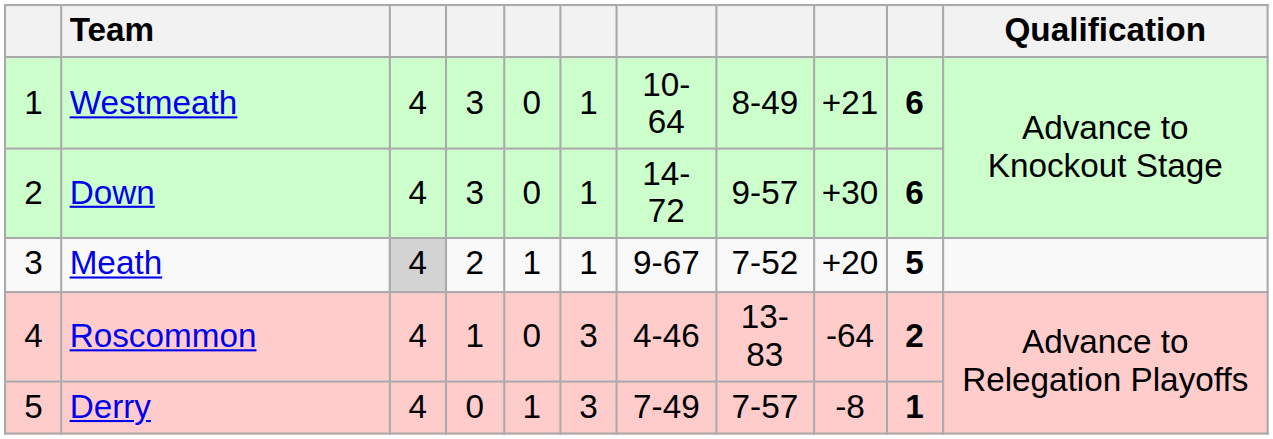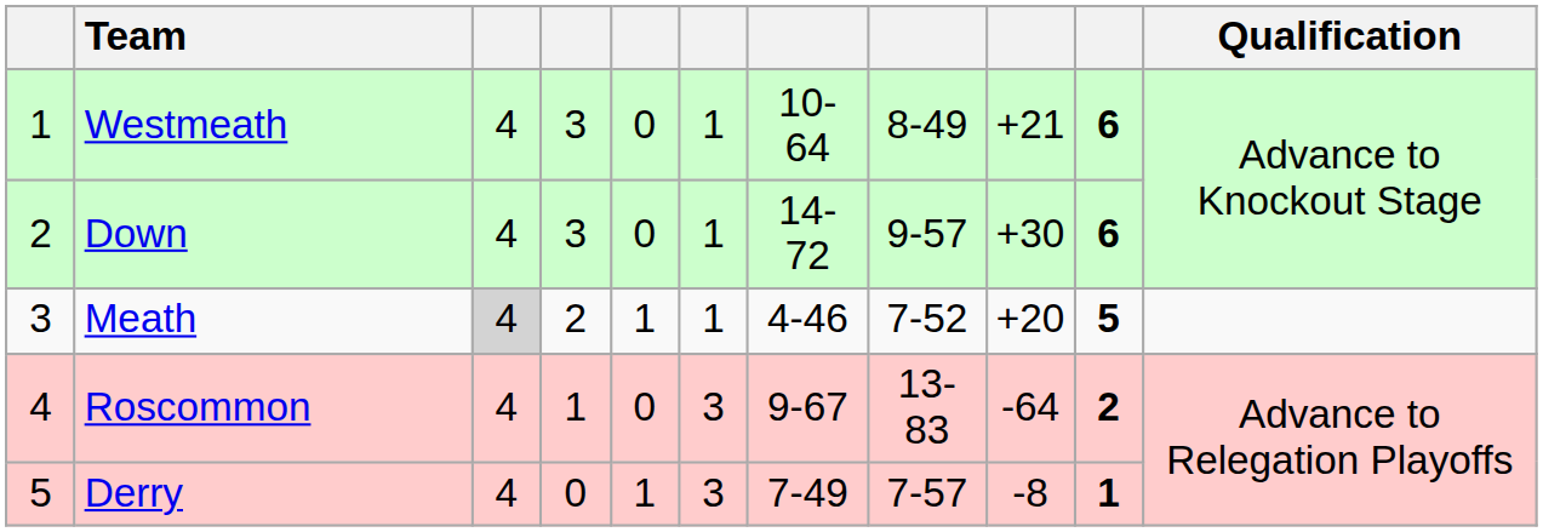Meath | column 7: 9-67 -> 4-46
Roscommon | column 7: 4-46 -> 9-67
